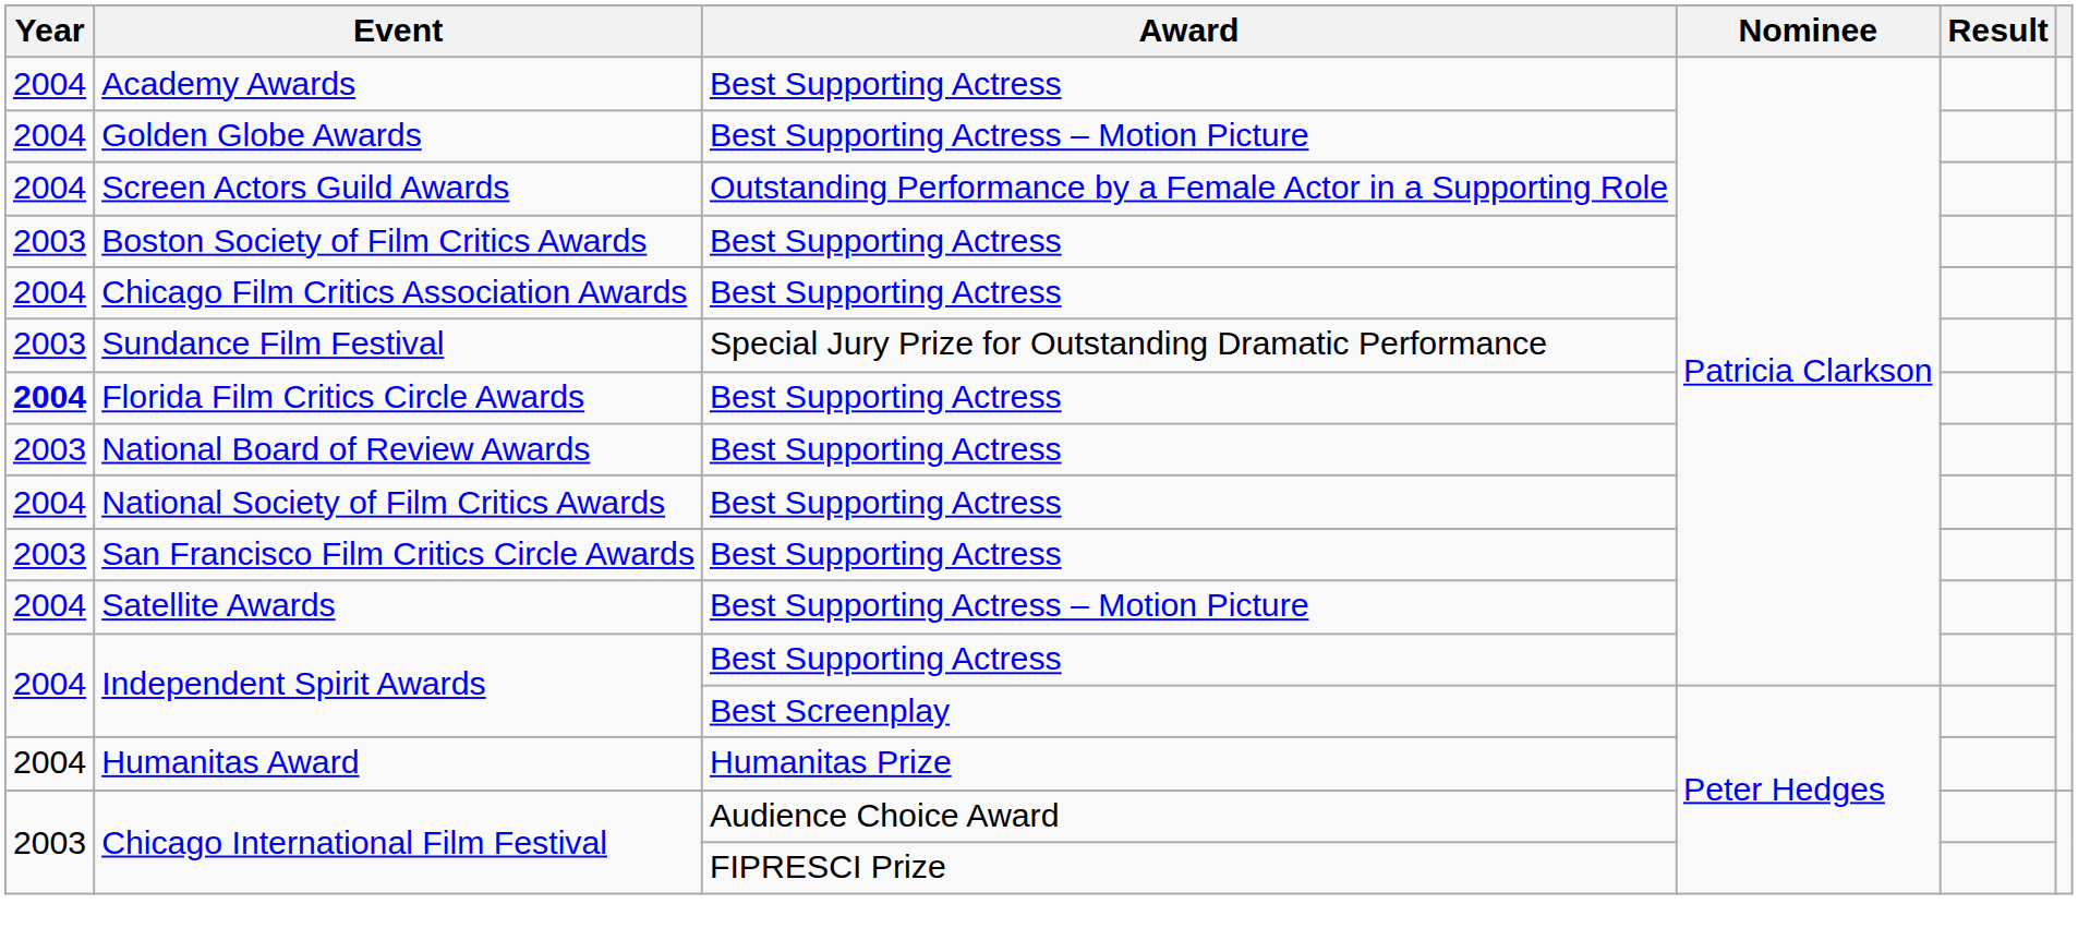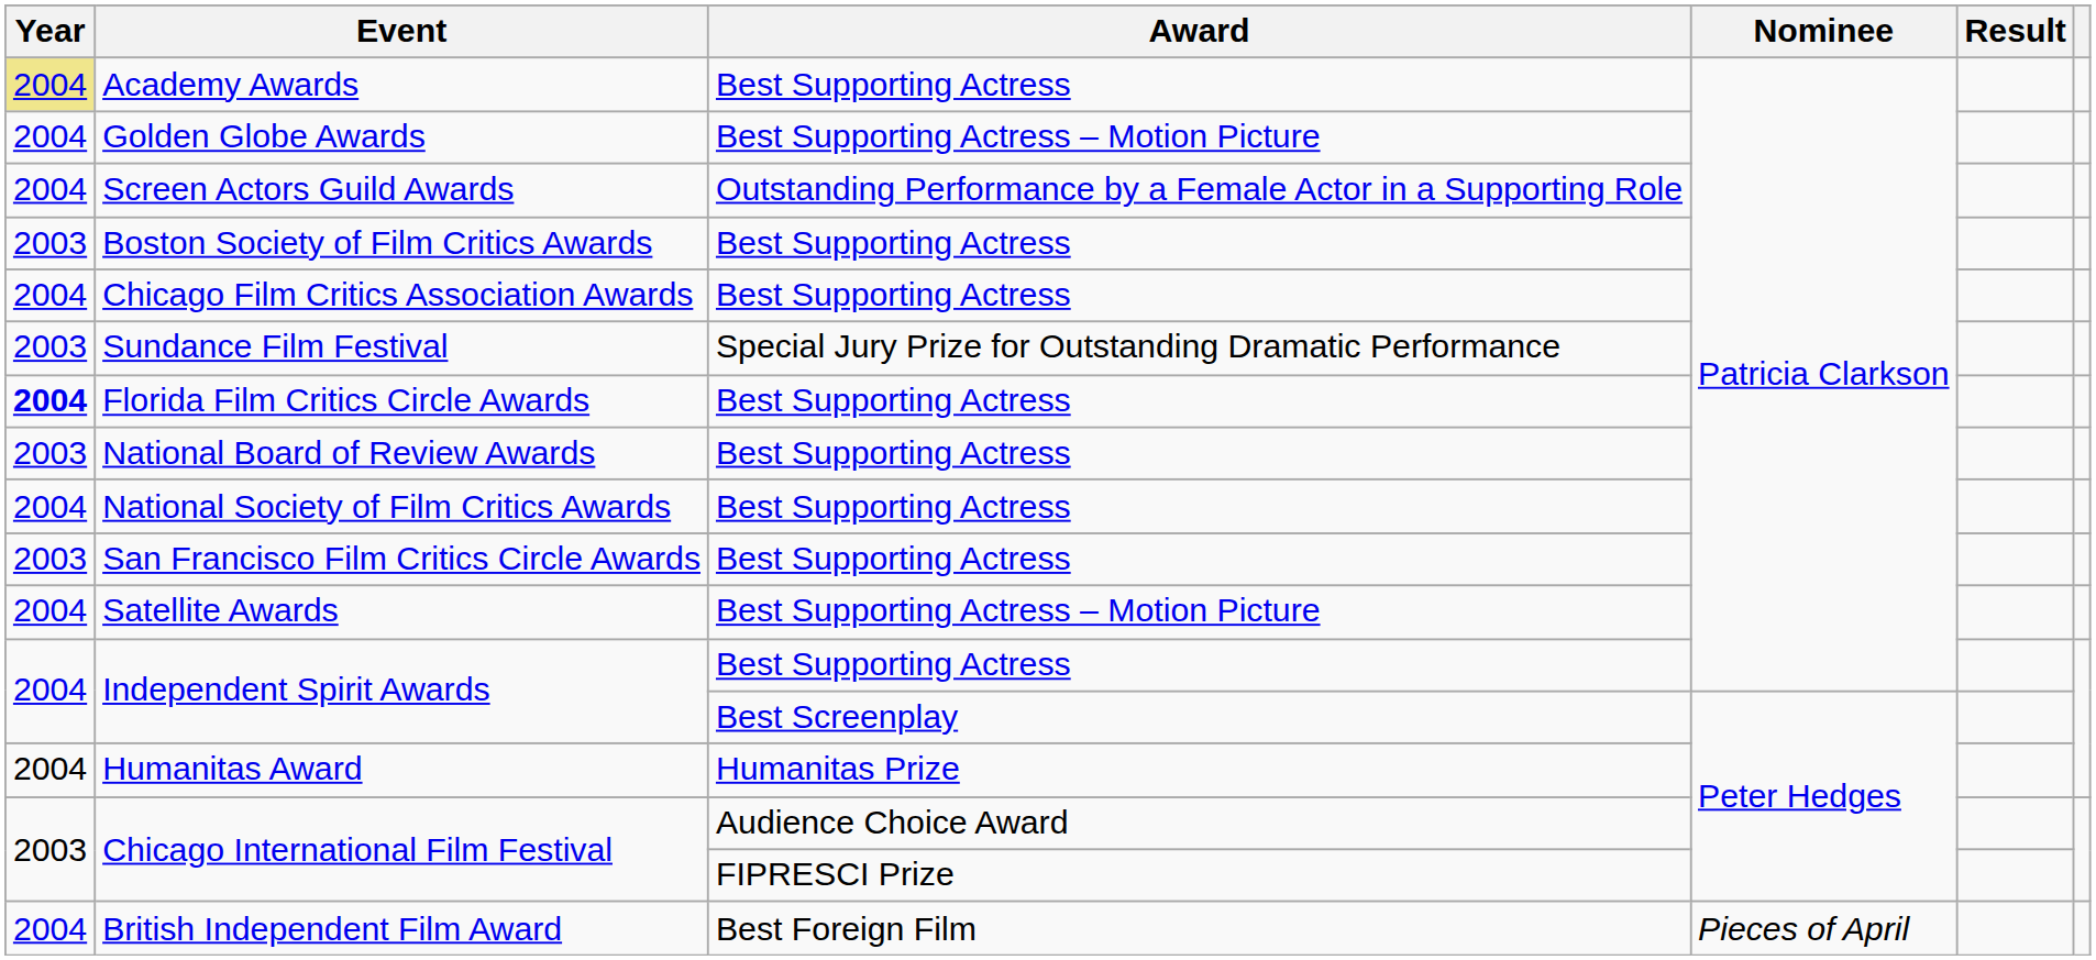Academy Awards | Year: no background -> khaki background
+ row: 2004 | British Independent Film Award | Best Foreign Film | Pieces of April
